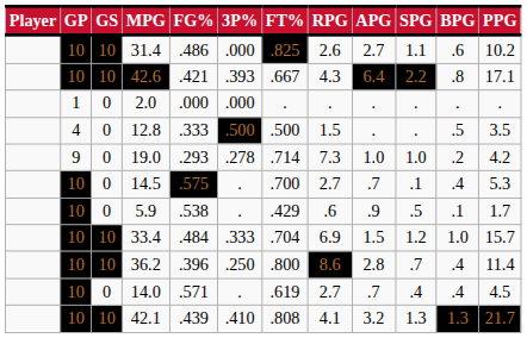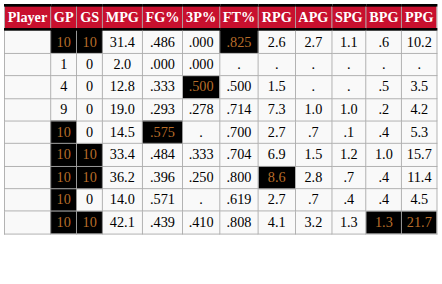- row: 10 | 10 | 42.6 | .421 | .393 | .667 | 4.3 | 6.4 | 2.2 | .8 | 17.1
- row: 10 | 0 | 5.9 | .538 | . | .429 | .6 | .9 | .5 | .1 | 1.7
